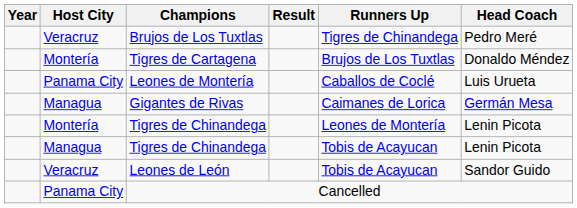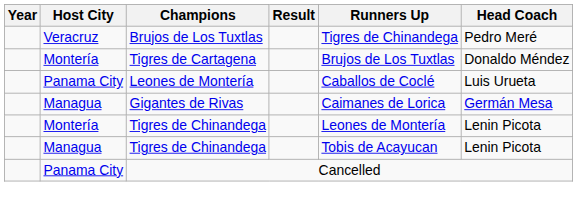- row: Veracruz | Leones de León | Tobis de Acayucan | Sandor Guido
